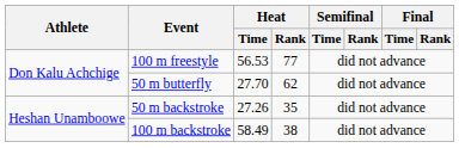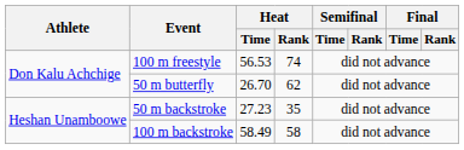100 m freestyle | Heat / Rank: 77 -> 74
50 m butterfly | Heat / Time: 27.70 -> 26.70
50 m backstroke | Heat / Time: 27.26 -> 27.23
100 m backstroke | Heat / Rank: 38 -> 58
